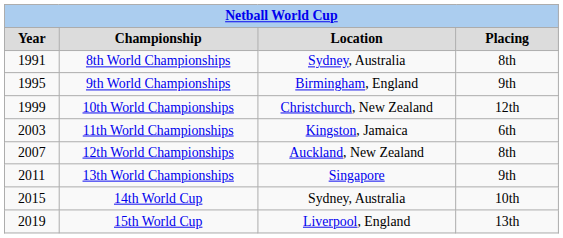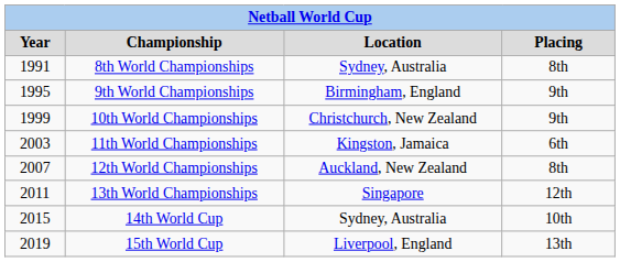10th World Championships | Placing: 12th -> 9th
13th World Championships | Placing: 9th -> 12th
